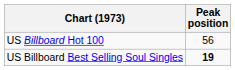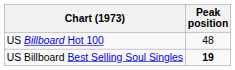US Billboard Hot 100 | Peak position: 56 -> 48
